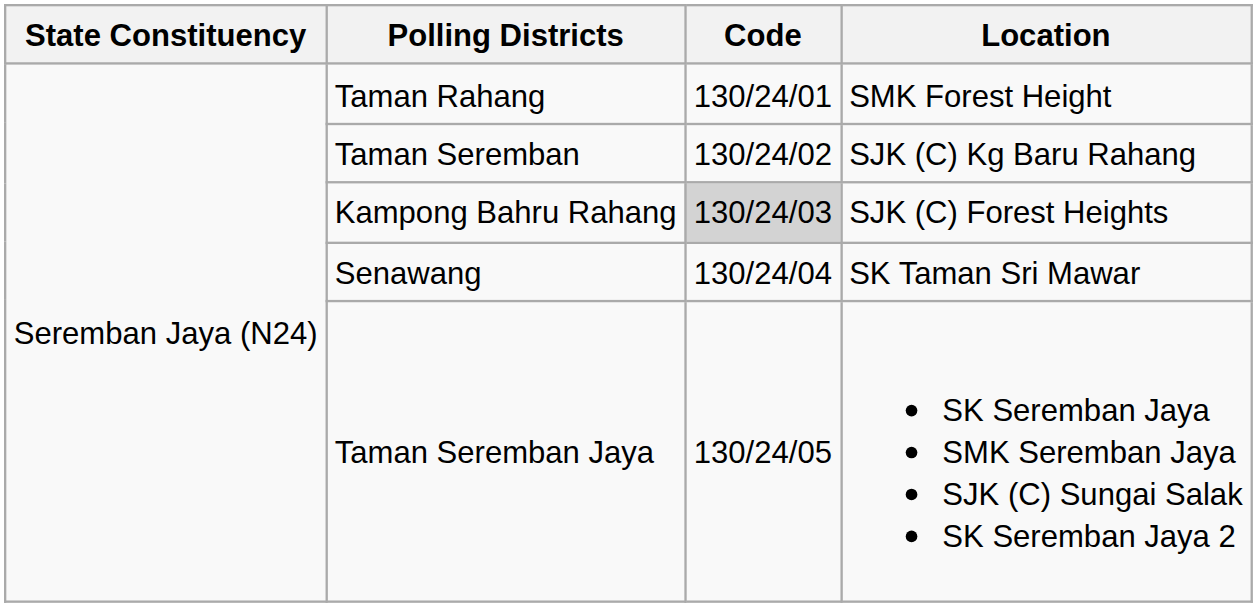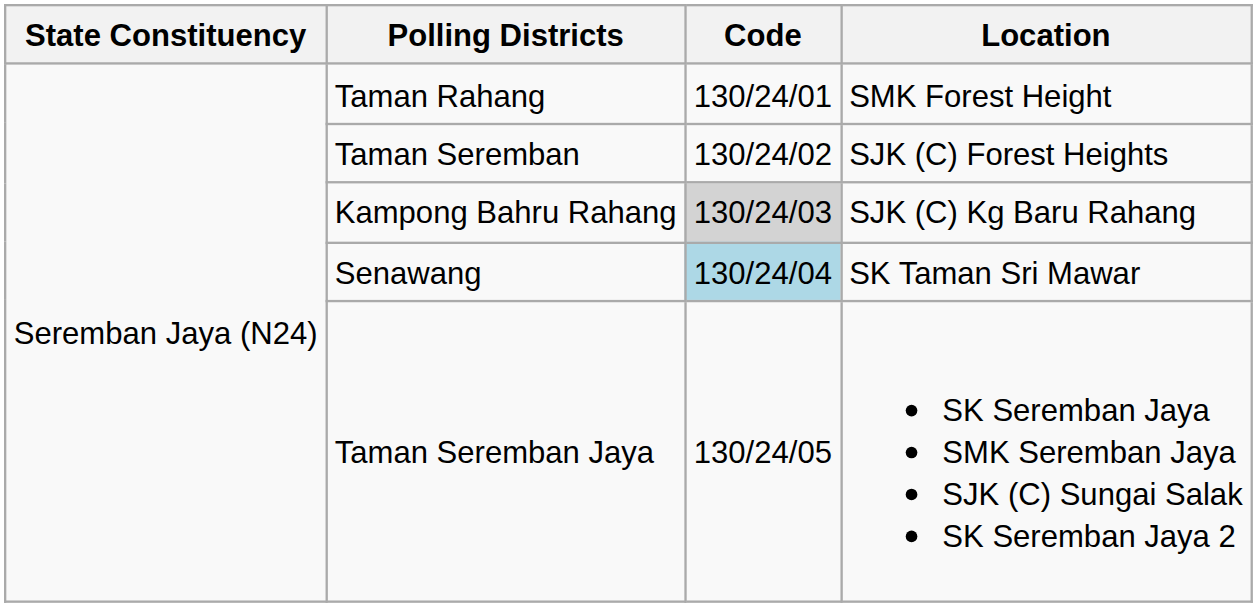Taman Seremban | Location: SJK (C) Kg Baru Rahang -> SJK (C) Forest Heights
Kampong Bahru Rahang | Location: SJK (C) Forest Heights -> SJK (C) Kg Baru Rahang
Senawang | Code: no background -> lightblue background
